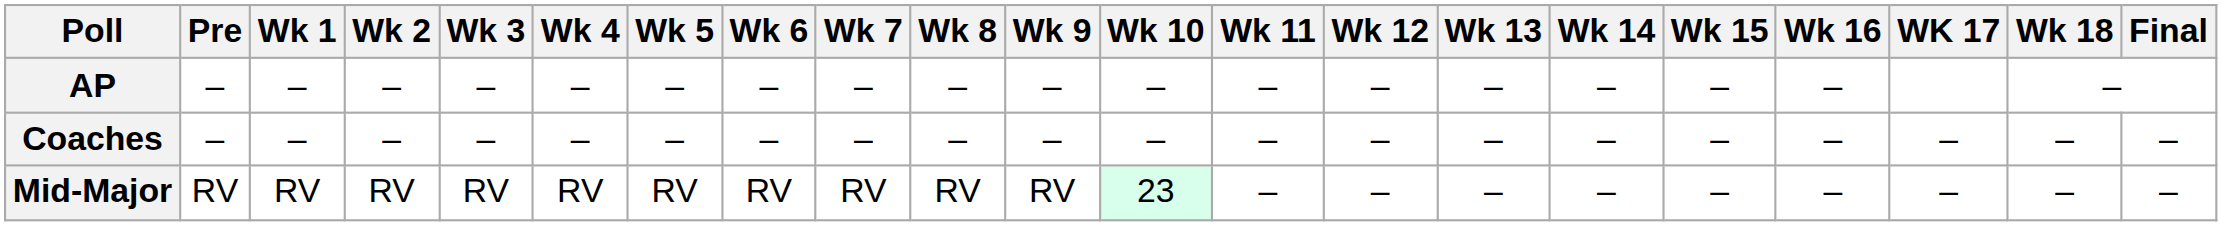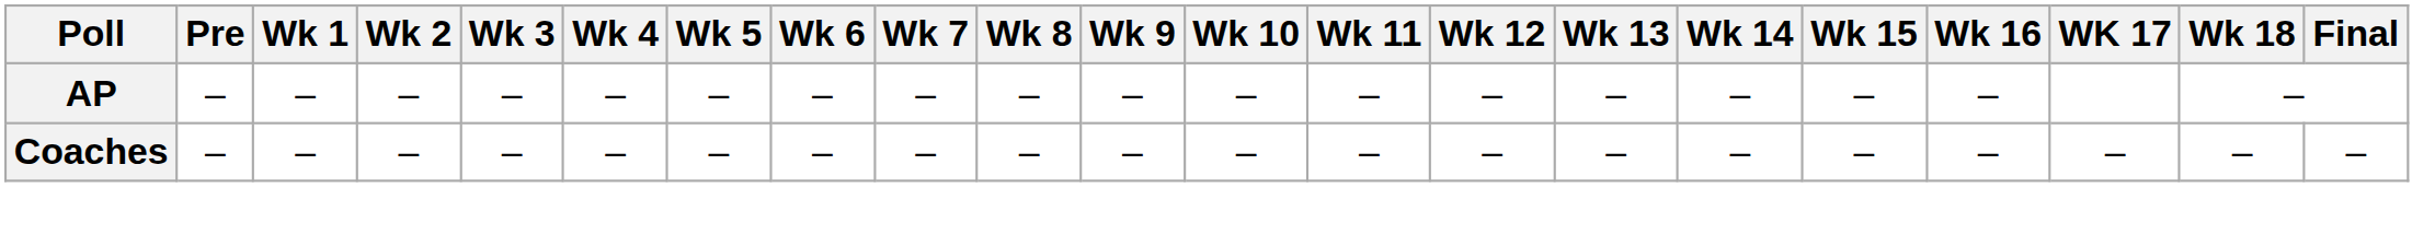- row: Mid-Major | RV | RV | RV | RV | RV | RV | RV | RV | RV | RV | 23 | – | – | – | – | – | – | – | – | –
